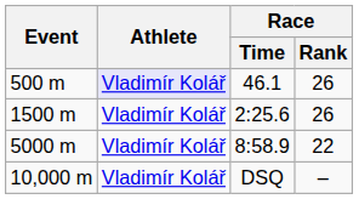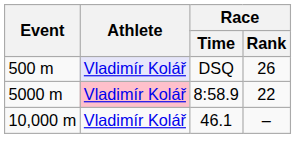500 m | Race / Time: 46.1 -> DSQ
- row: 1500 m | Vladimír Kolář | 2:25.6 | 26
5000 m | Athlete: no background -> pink background
10,000 m | Race / Time: DSQ -> 46.1
